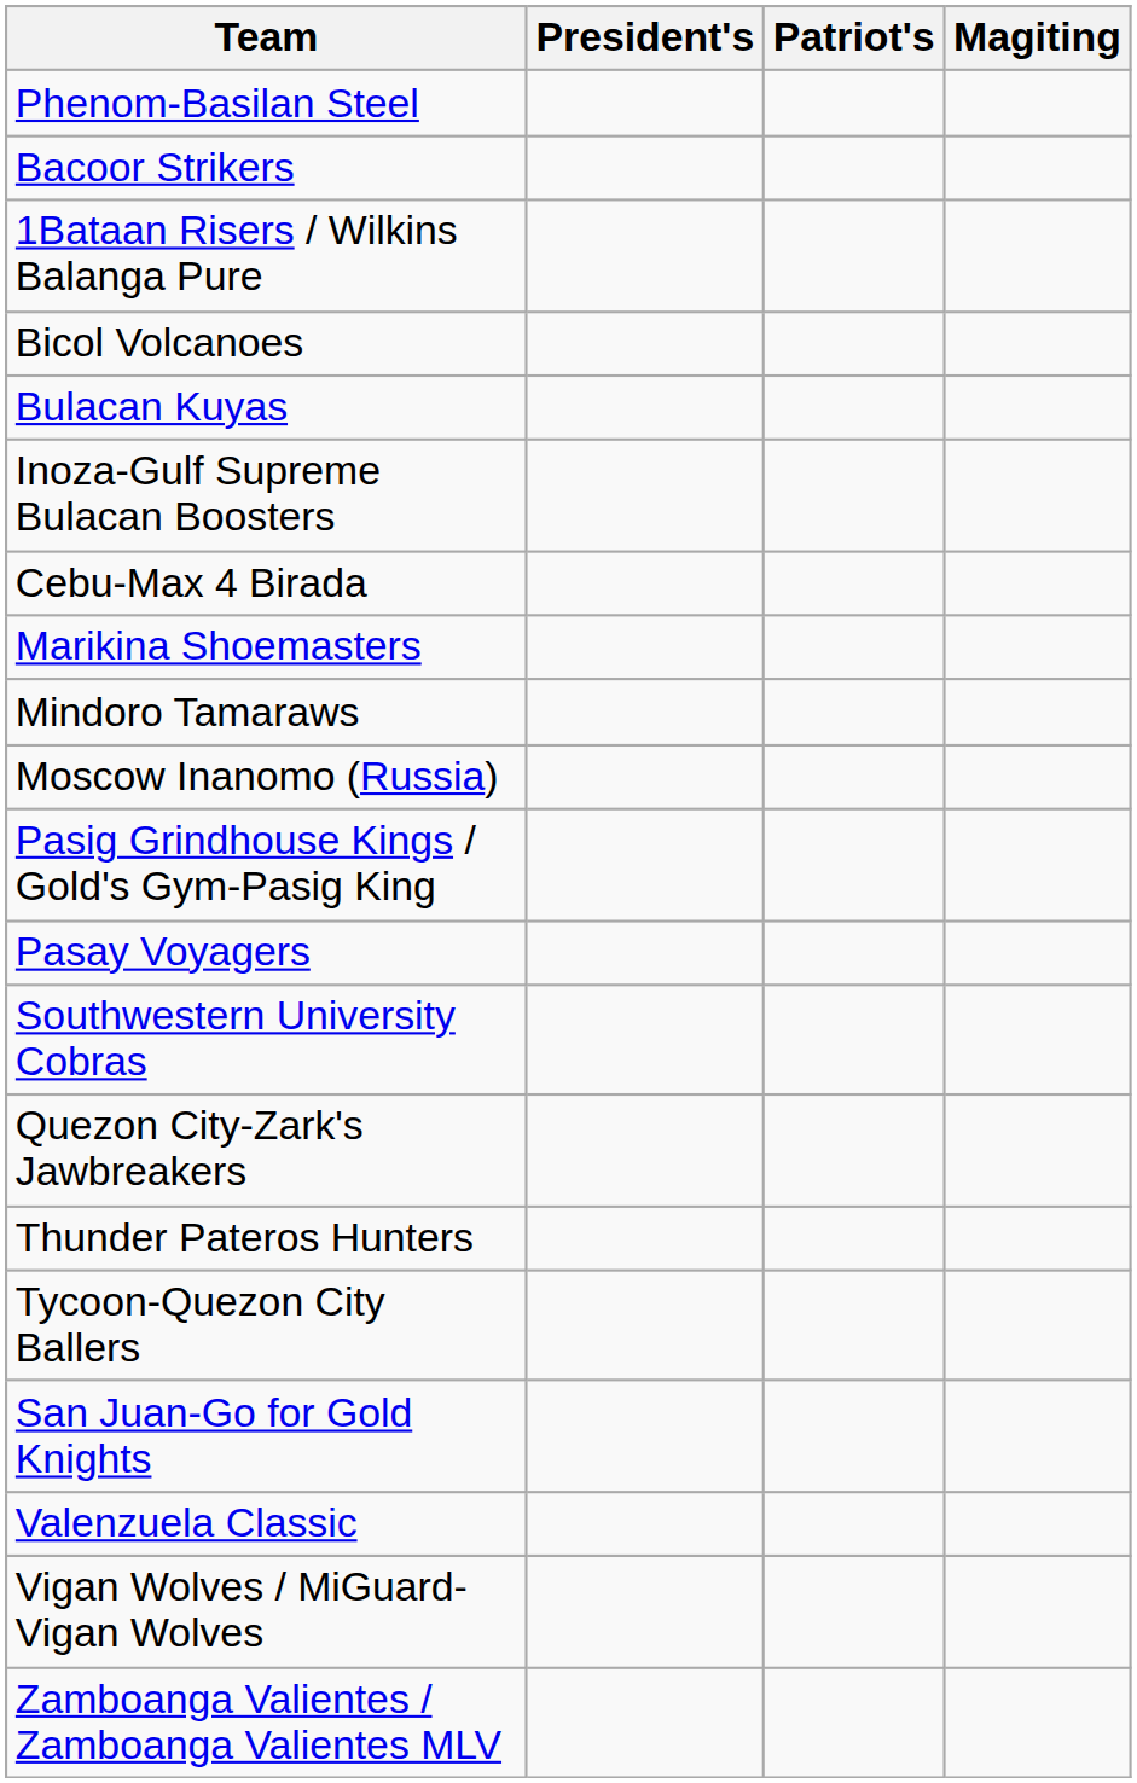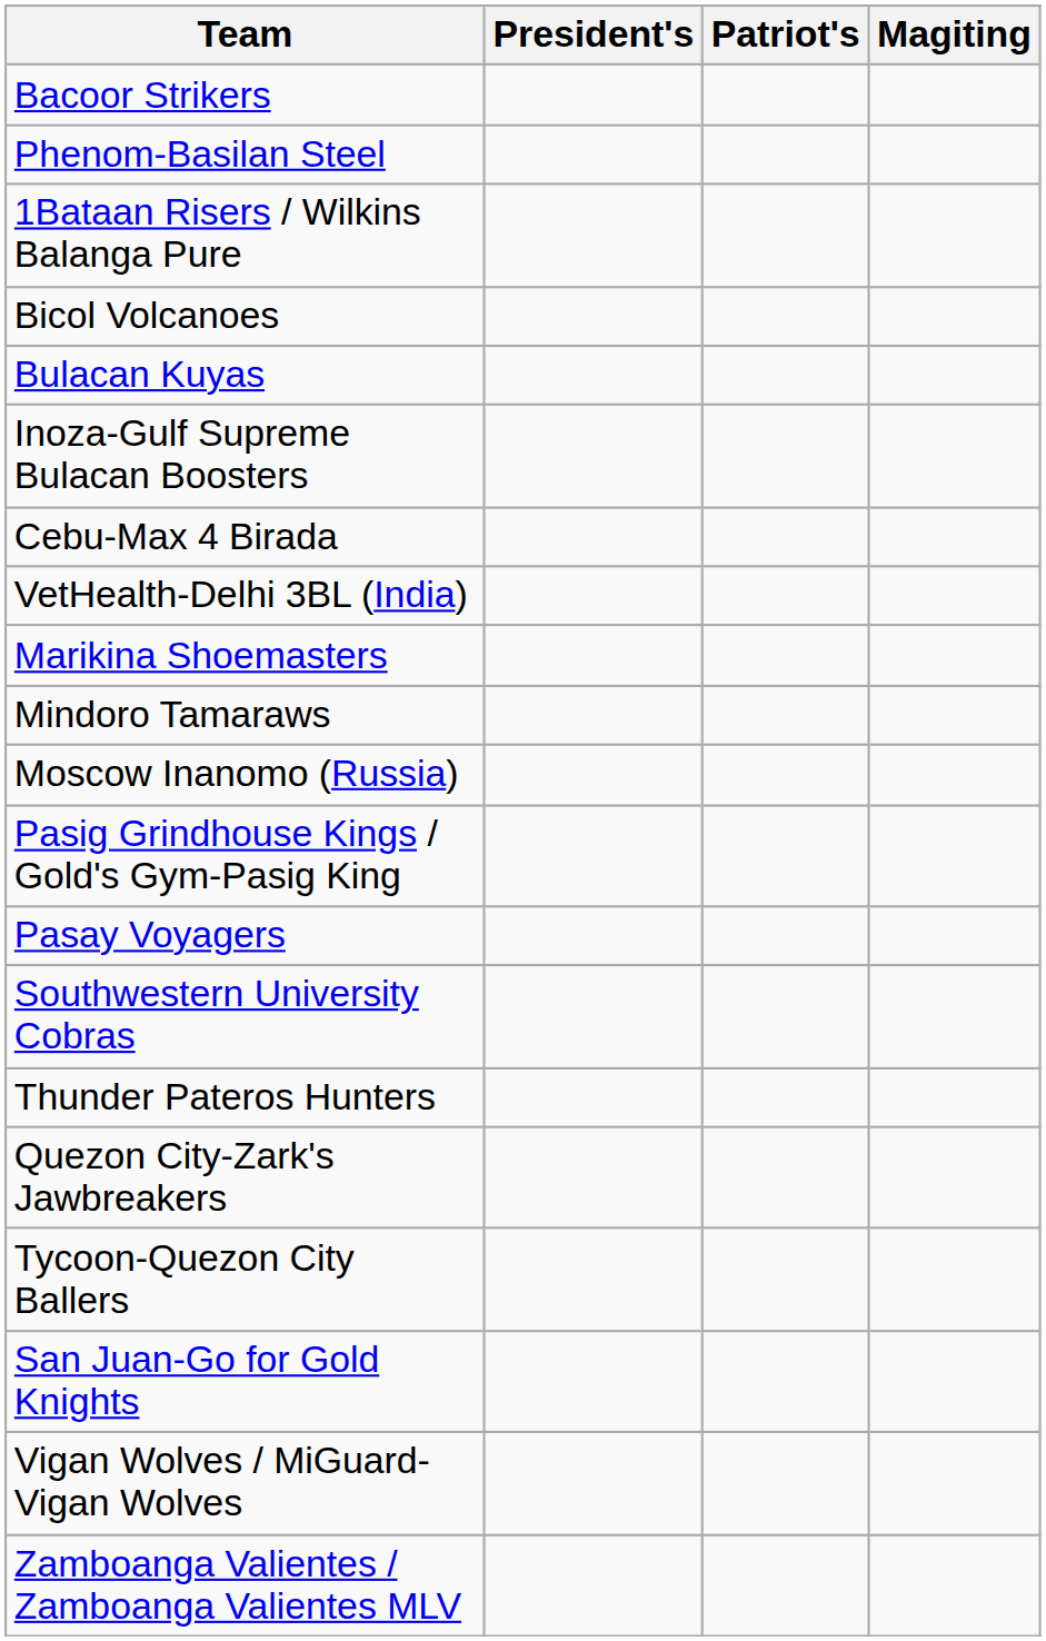rows swapped: Bacoor Strikers <-> Phenom-Basilan Steel
+ row: VetHealth-Delhi 3BL (India)
rows swapped: Thunder Pateros Hunters <-> Quezon City-Zark's Jawbreakers
- row: Valenzuela Classic
